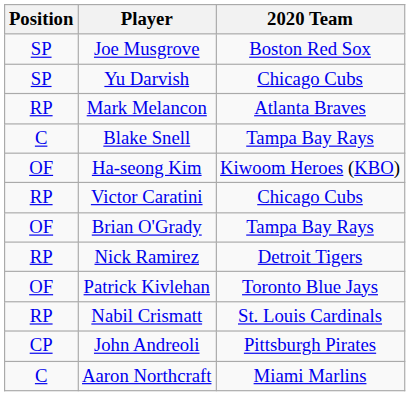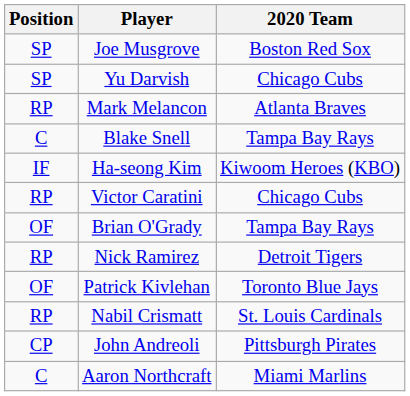Ha-seong Kim | Position: OF -> IF
